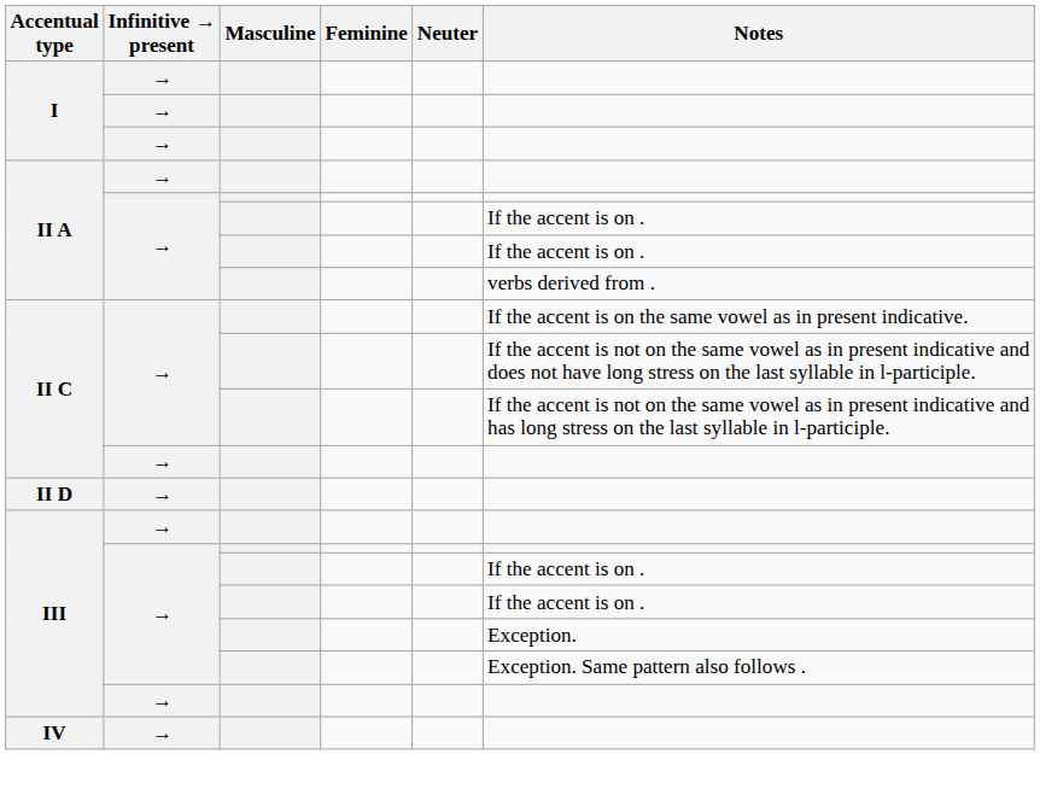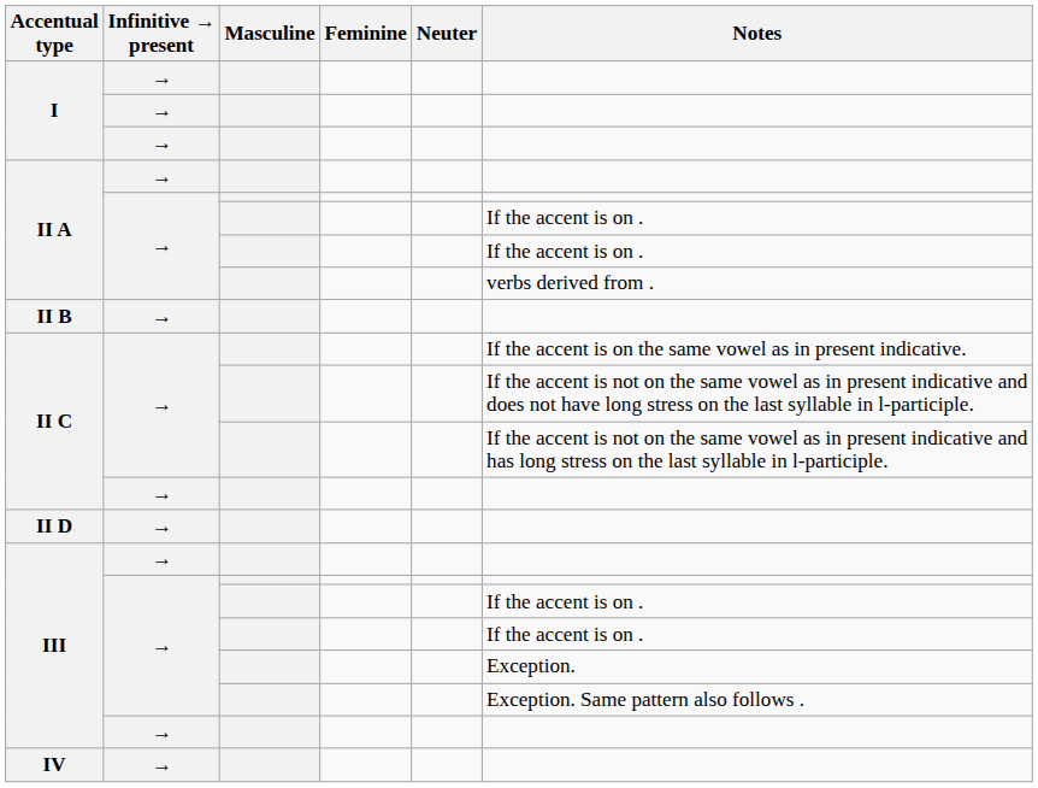+ row: II B | →
